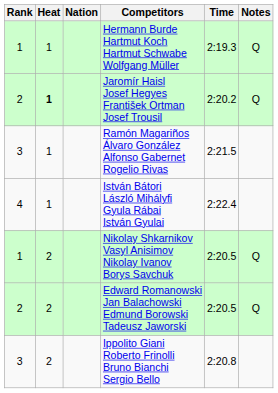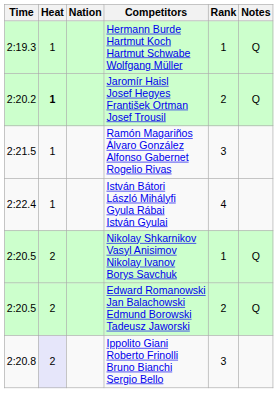columns swapped: Rank <-> Time
Ippolito Giani Roberto Frinolli Bruno Bianchi Sergio Bello | Heat: no background -> lavender background
